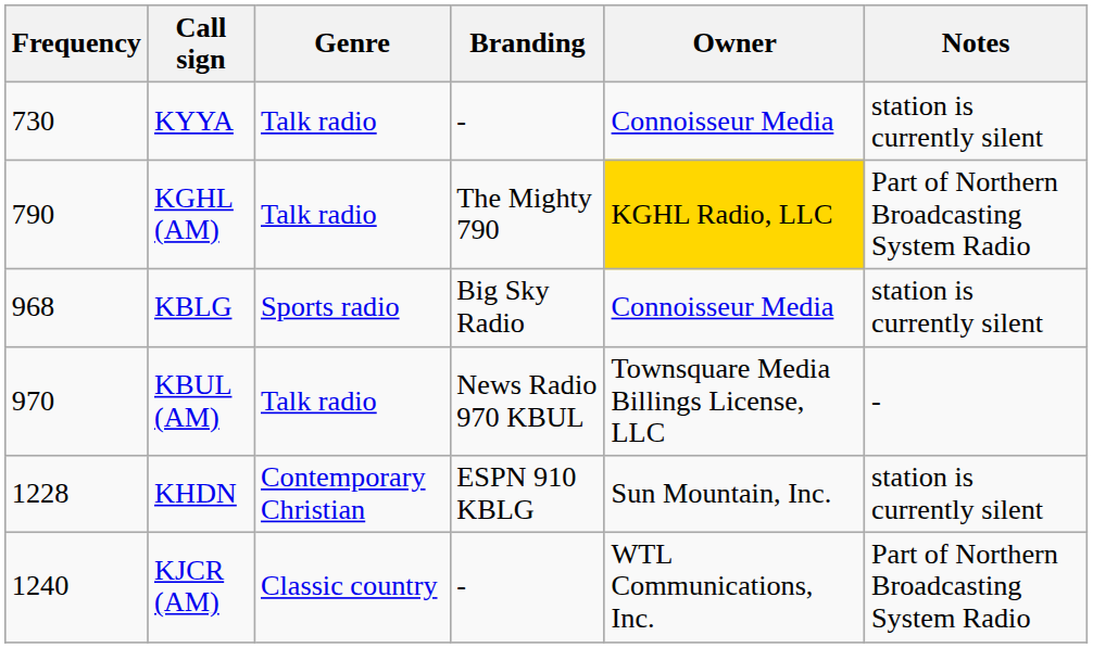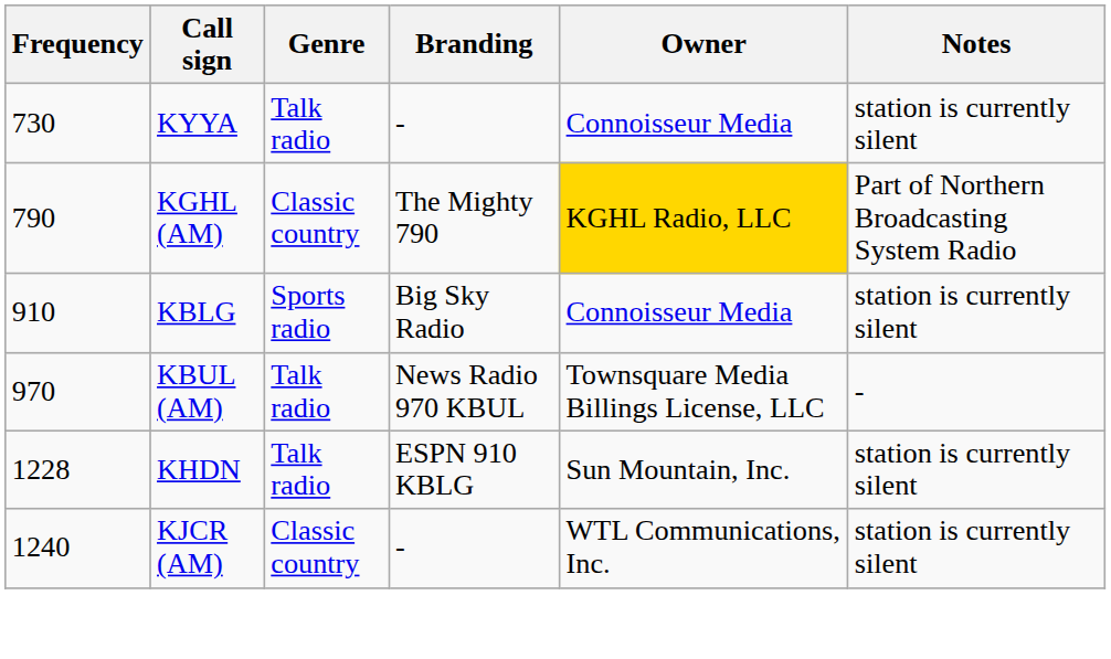KGHL (AM) | Genre: Talk radio -> Classic country
KBLG | Frequency: 968 -> 910
KHDN | Genre: Contemporary Christian -> Talk radio
KJCR (AM) | Notes: Part of Northern Broadcasting System Radio -> station is currently silent
